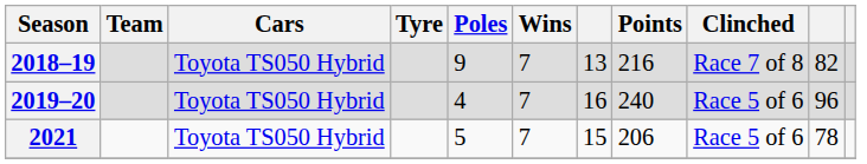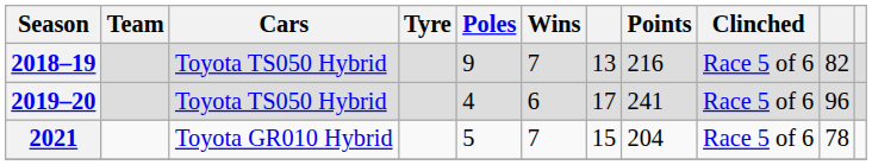2018–19 | Clinched: Race 7 of 8 -> Race 5 of 6
2019–20 | Wins: 7 -> 6
2019–20 | column 7: 16 -> 17
2019–20 | Points: 240 -> 241
2021 | Cars: Toyota TS050 Hybrid -> Toyota GR010 Hybrid
2021 | Points: 206 -> 204
